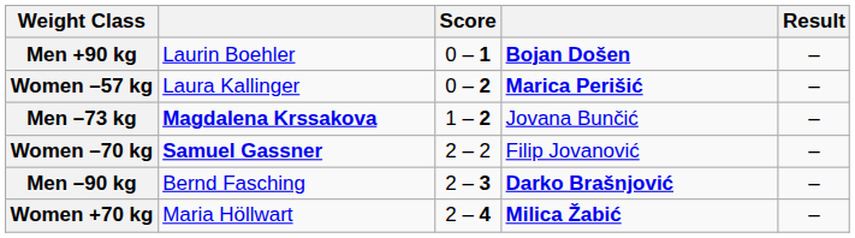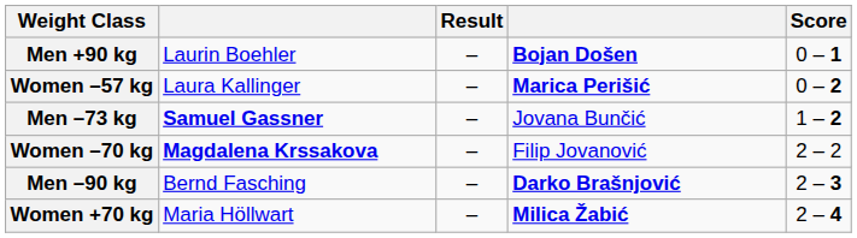columns swapped: Result <-> Score
Men –73 kg | column 2: Magdalena Krssakova -> Samuel Gassner
Women –70 kg | column 2: Samuel Gassner -> Magdalena Krssakova
